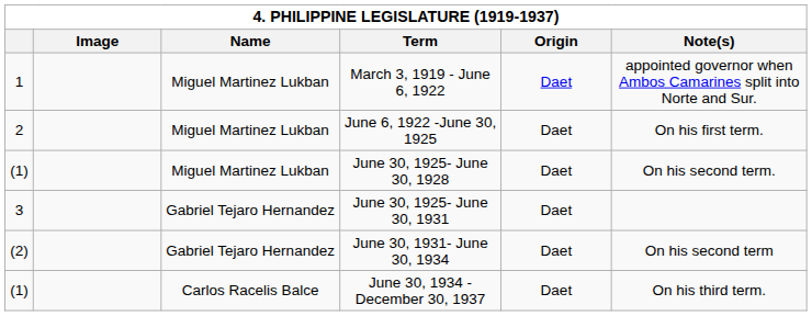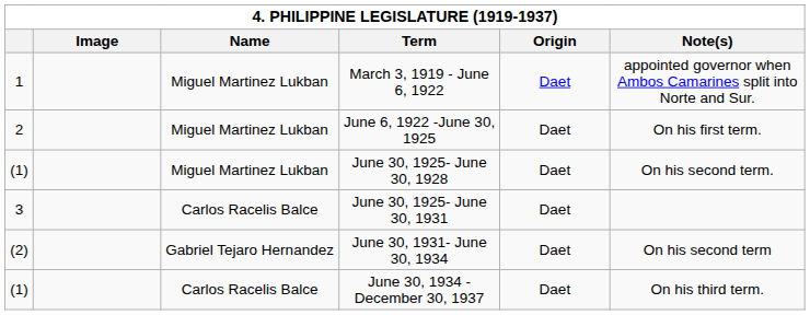June 30, 1925- June 30, 1931 | Name: Gabriel Tejaro Hernandez -> Carlos Racelis Balce
